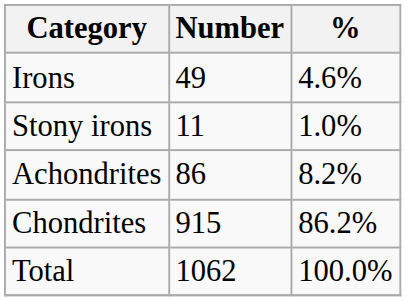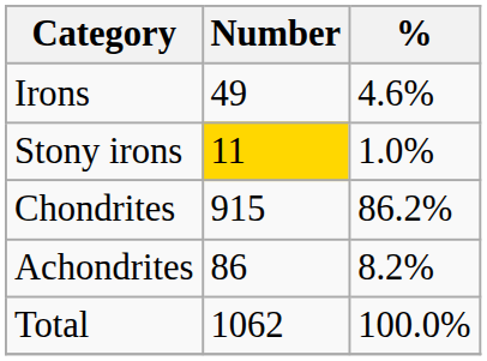Stony irons | Number: no background -> gold background
rows swapped: Achondrites <-> Chondrites
